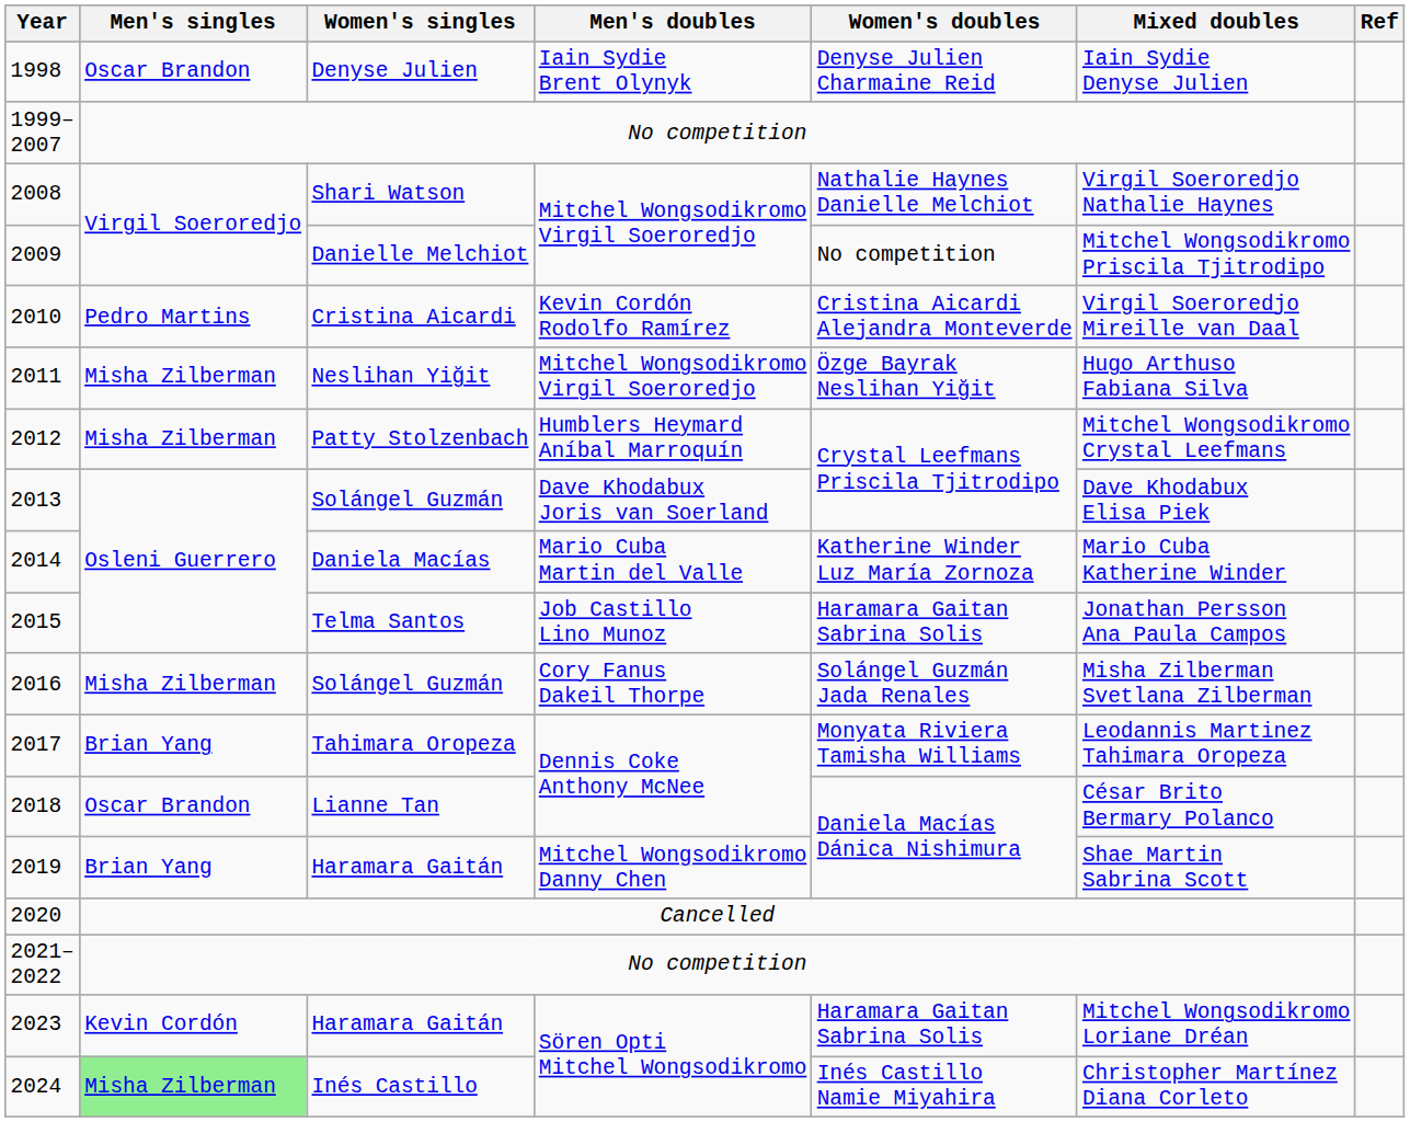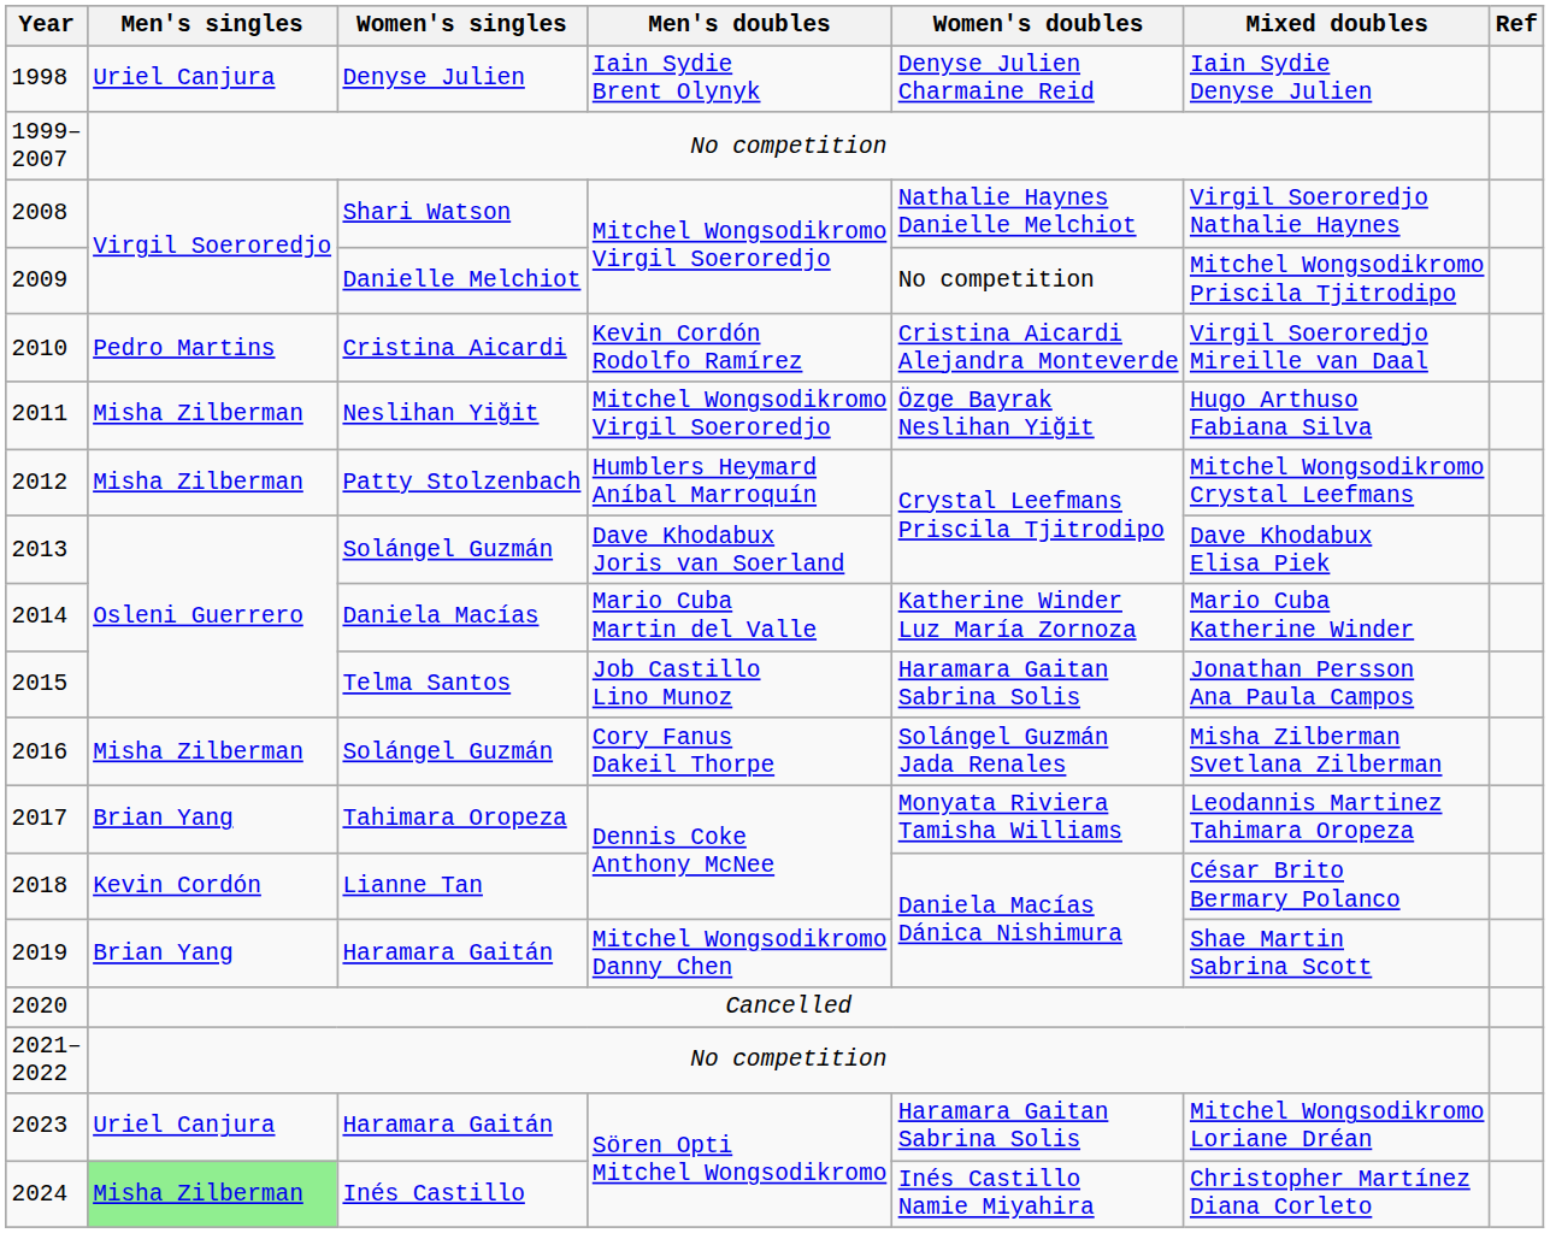1998 | Men's singles: Oscar Brandon -> Uriel Canjura
2018 | Men's singles: Oscar Brandon -> Kevin Cordón
2023 | Men's singles: Kevin Cordón -> Uriel Canjura
